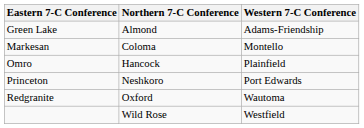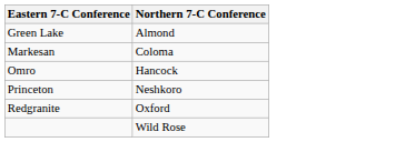- column: Western 7-C Conference | Adams-Friendship | Montello | Plainfield | Port Edwards | Wautoma | Westfield
